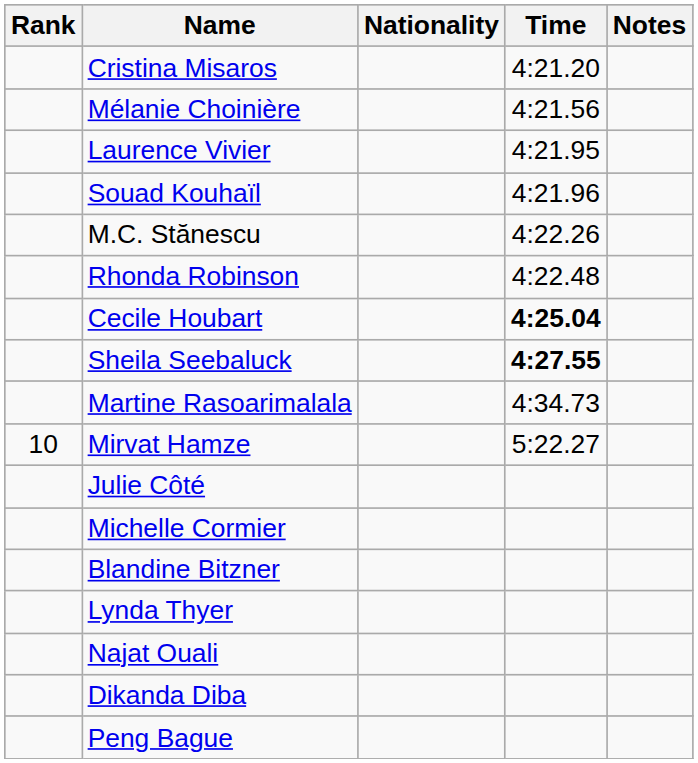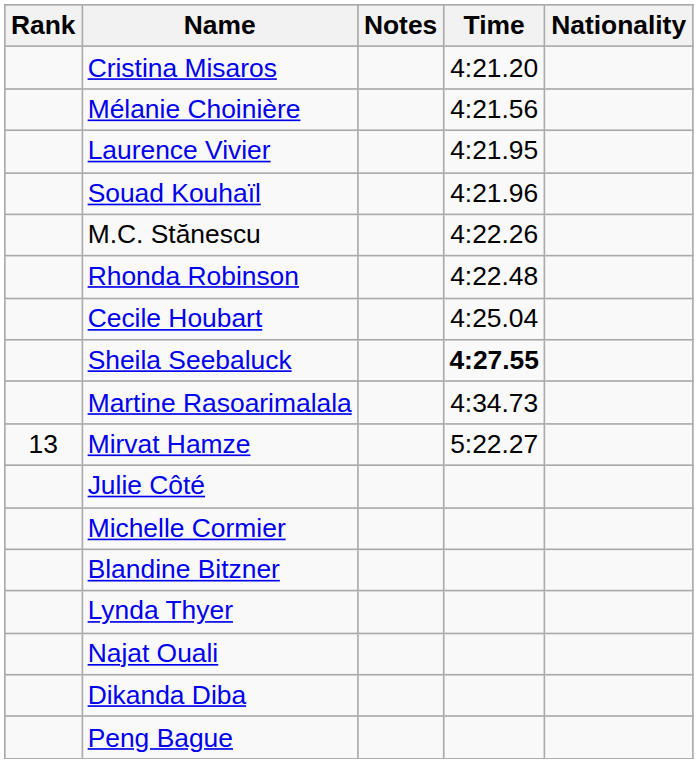columns swapped: Nationality <-> Notes
Cecile Houbart | Time: bold -> normal
Mirvat Hamze | Rank: 10 -> 13
